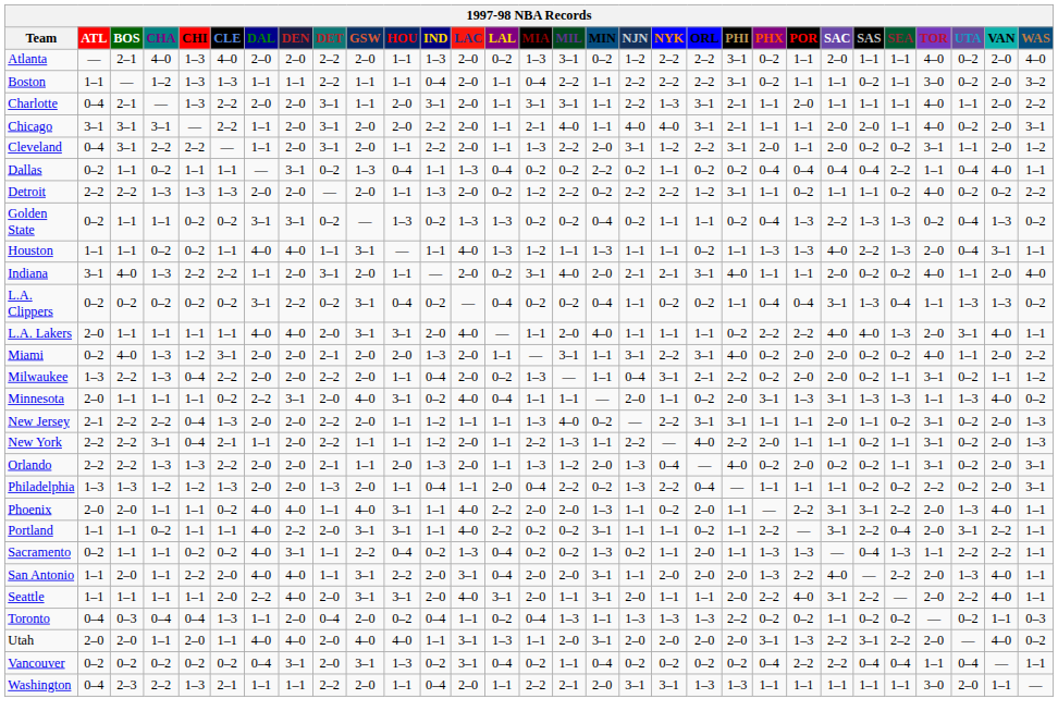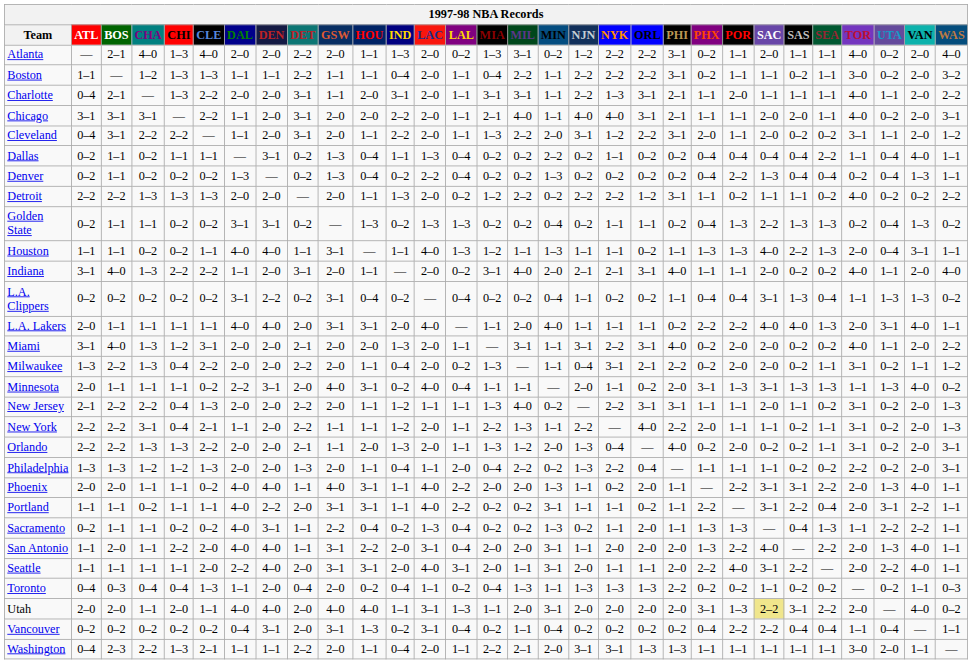+ row: Denver | 0–2 | 1–1 | 0–2 | 0–2 | 0–2 | 1–3 | — | 0–2 | 1–3 | 0–4 | 0–2 | 2–2 | 0–4 | 0–2 | 0–2 | 1–3 | 0–2 | 0–2 | 0–2 | 0–2 | 0–4 | 2–2 | 1–3 | 0–4 | 0–4 | 0–2 | 0–4 | 1–3 | 1–1
Miami | ATL: 0–2 -> 3–1
Utah | SAC: no background -> khaki background
